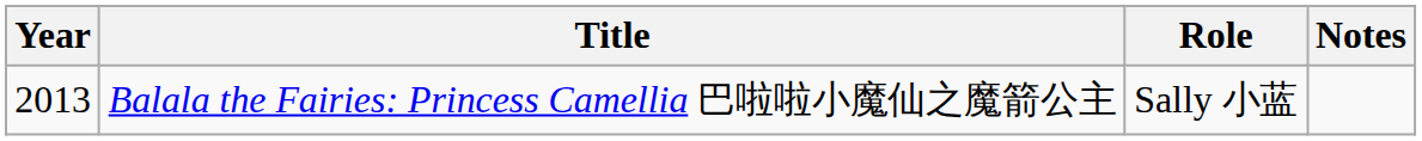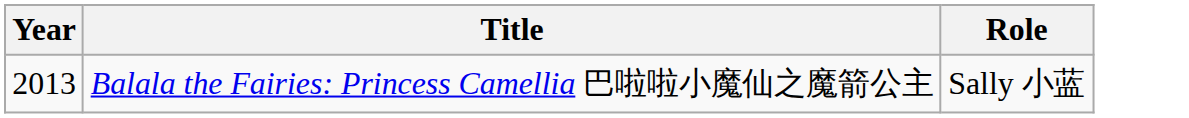- column: Notes
